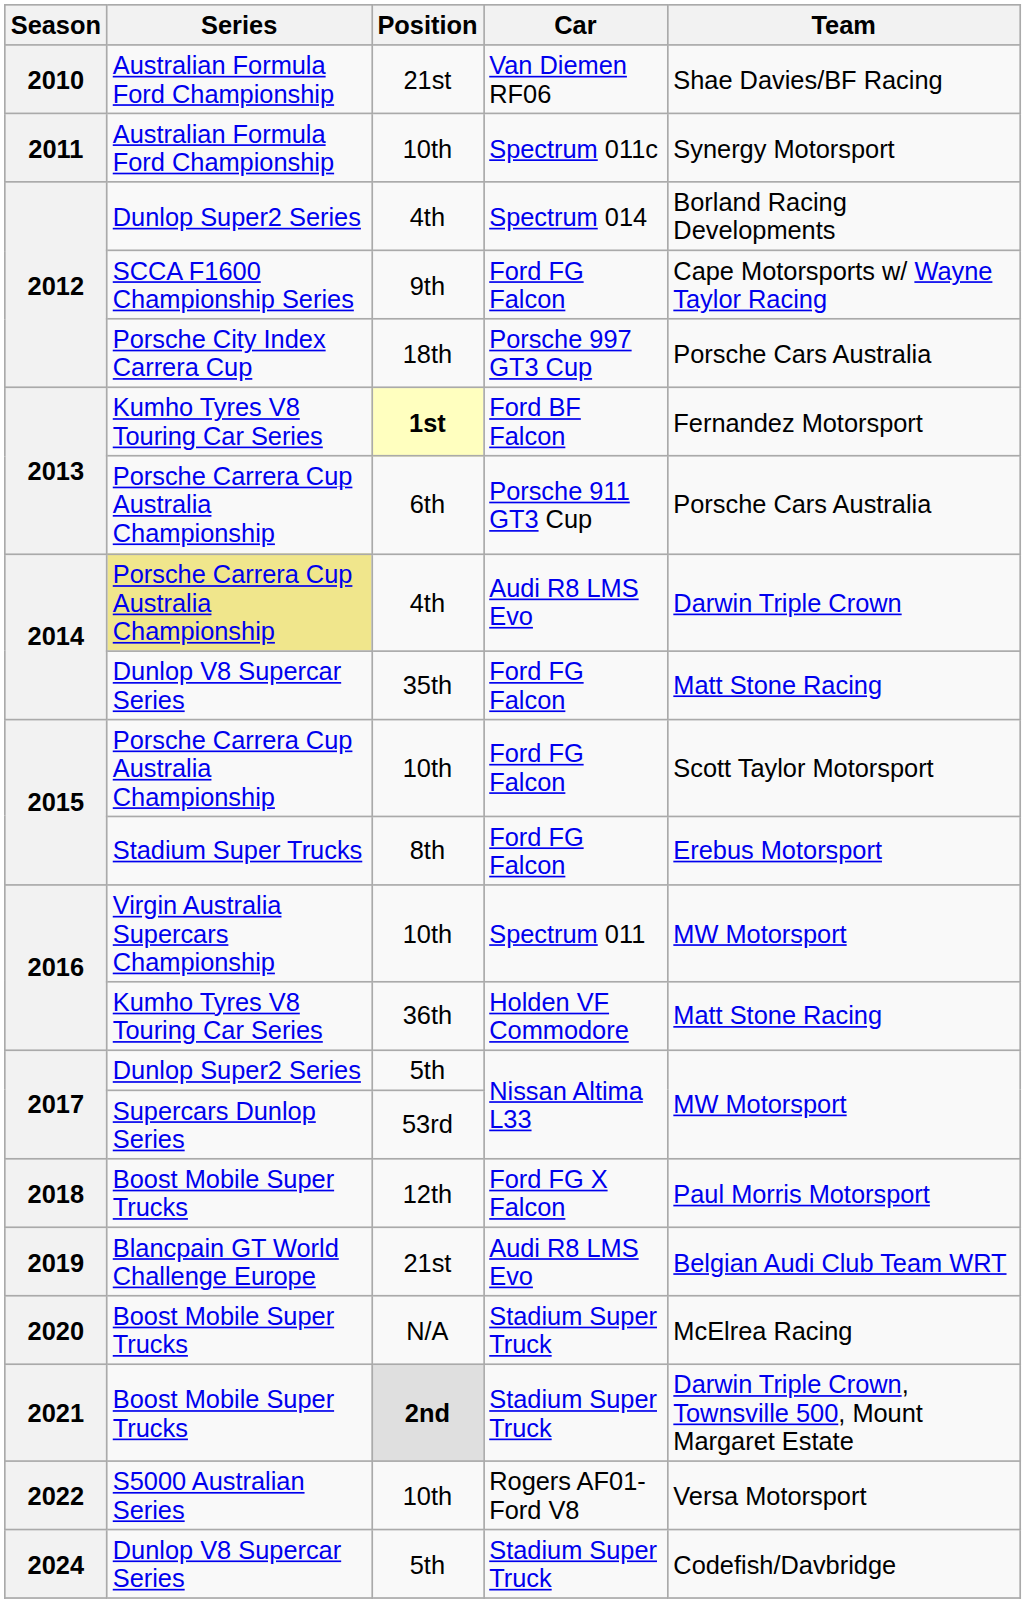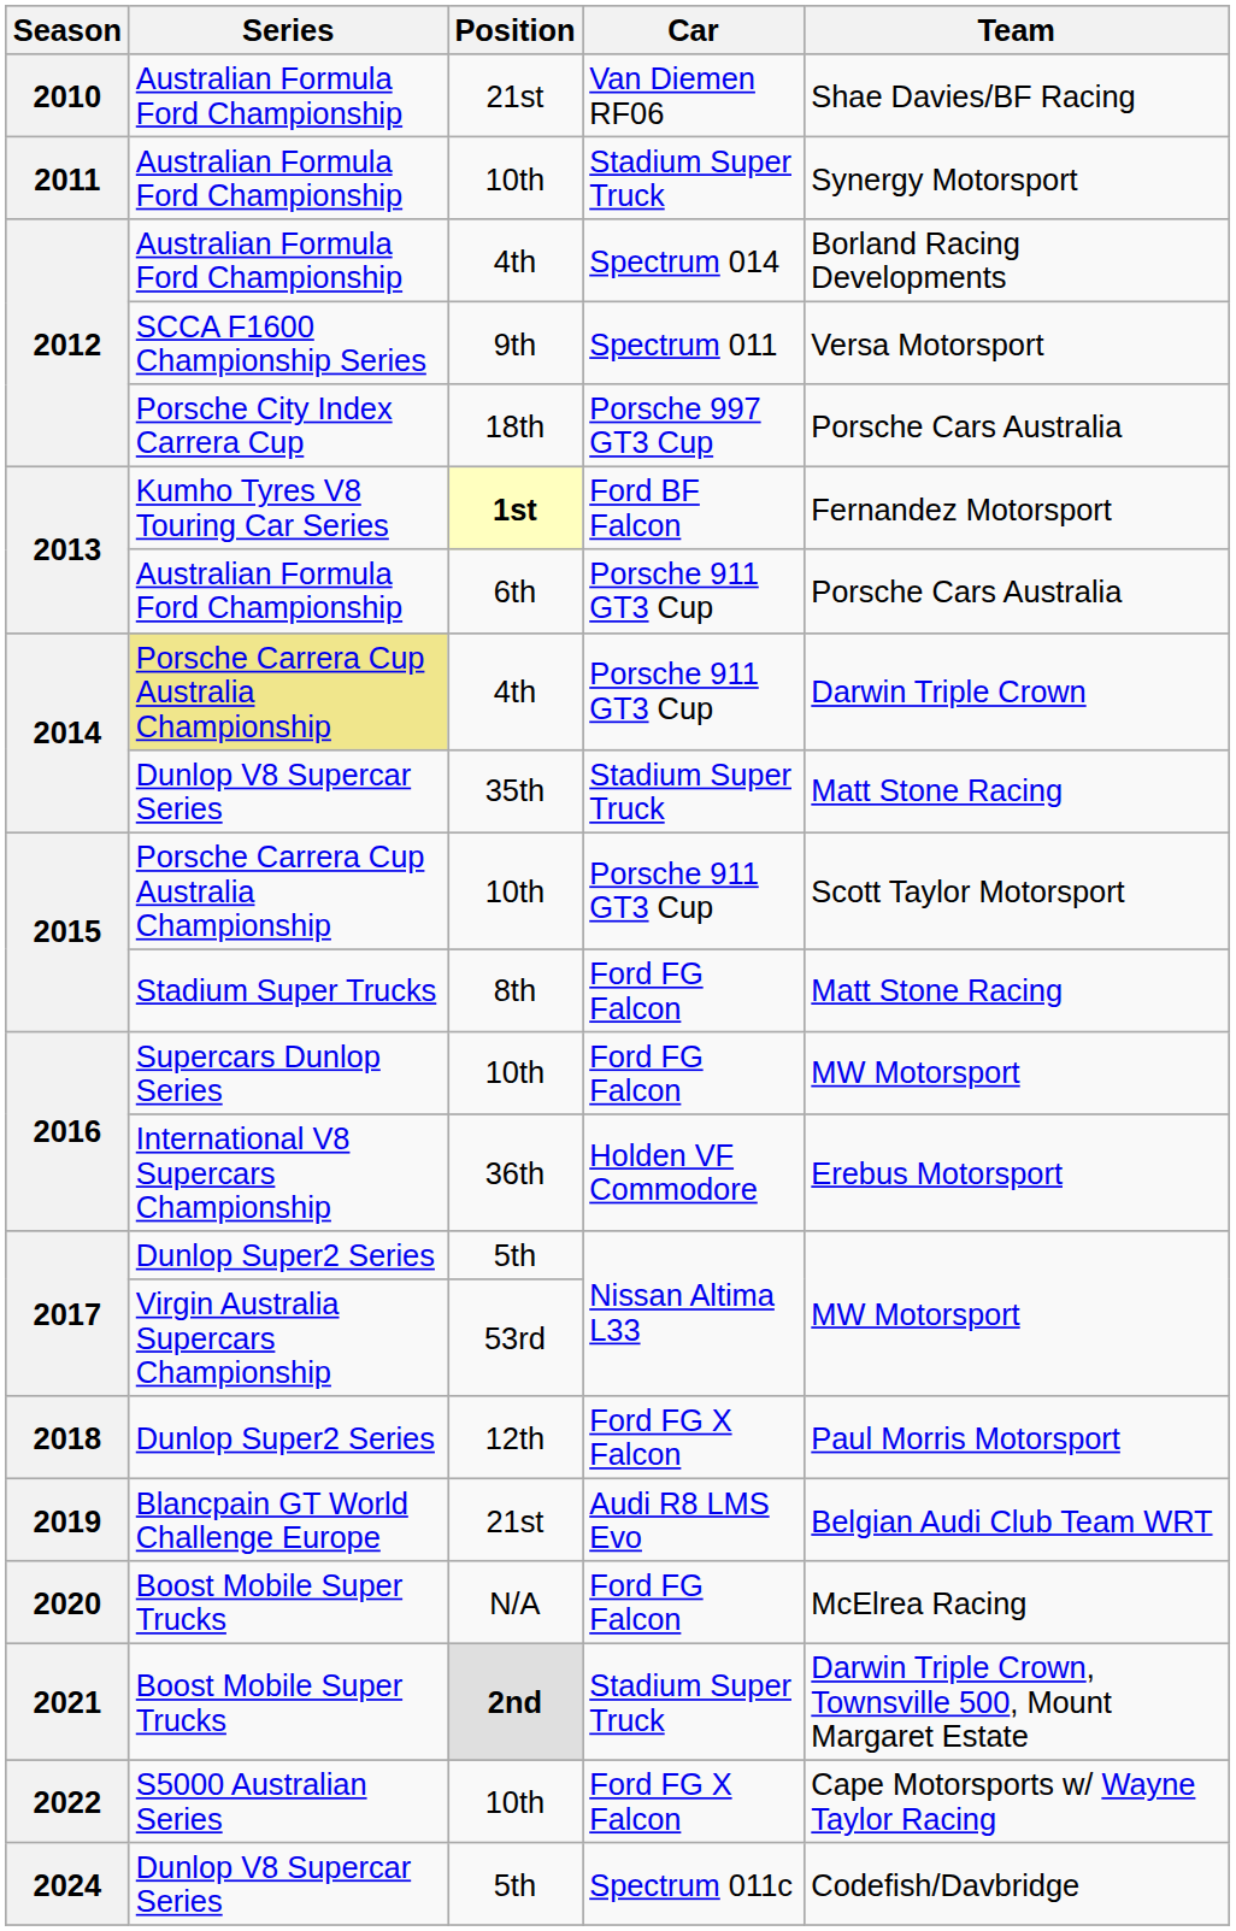2011 / 10th | Car: Spectrum 011c -> Stadium Super Truck
2012 / 4th | Series: Dunlop Super2 Series -> Australian Formula Ford Championship
9th | Car: Ford FG Falcon -> Spectrum 011
9th | Team: Cape Motorsports w/ Wayne Taylor Racing -> Versa Motorsport
6th | Series: Porsche Carrera Cup Australia Championship -> Australian Formula Ford Championship
2014 / 4th | Car: Audi R8 LMS Evo -> Porsche 911 GT3 Cup
35th | Car: Ford FG Falcon -> Stadium Super Truck
2015 / 10th | Car: Ford FG Falcon -> Porsche 911 GT3 Cup
8th | Team: Erebus Motorsport -> Matt Stone Racing
2016 / 10th | Series: Virgin Australia Supercars Championship -> Supercars Dunlop Series
2016 / 10th | Car: Spectrum 011 -> Ford FG Falcon
36th | Series: Kumho Tyres V8 Touring Car Series -> International V8 Supercars Championship
36th | Team: Matt Stone Racing -> Erebus Motorsport
53rd | Series: Supercars Dunlop Series -> Virgin Australia Supercars Championship
12th | Series: Boost Mobile Super Trucks -> Dunlop Super2 Series
N/A | Car: Stadium Super Truck -> Ford FG Falcon
2022 / 10th | Car: Rogers AF01- Ford V8 -> Ford FG X Falcon
2022 / 10th | Team: Versa Motorsport -> Cape Motorsports w/ Wayne Taylor Racing
2024 / 5th | Car: Stadium Super Truck -> Spectrum 011c
